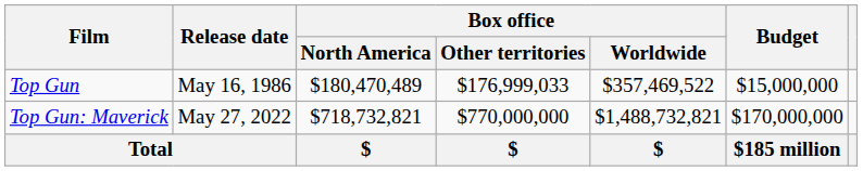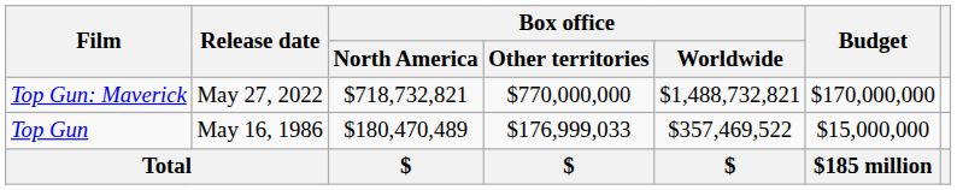rows swapped: Top Gun <-> Top Gun: Maverick
